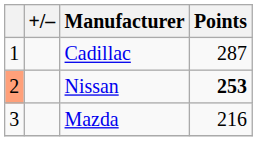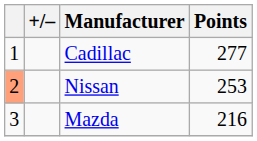Cadillac | Points: 287 -> 277
Nissan | Points: bold -> normal
